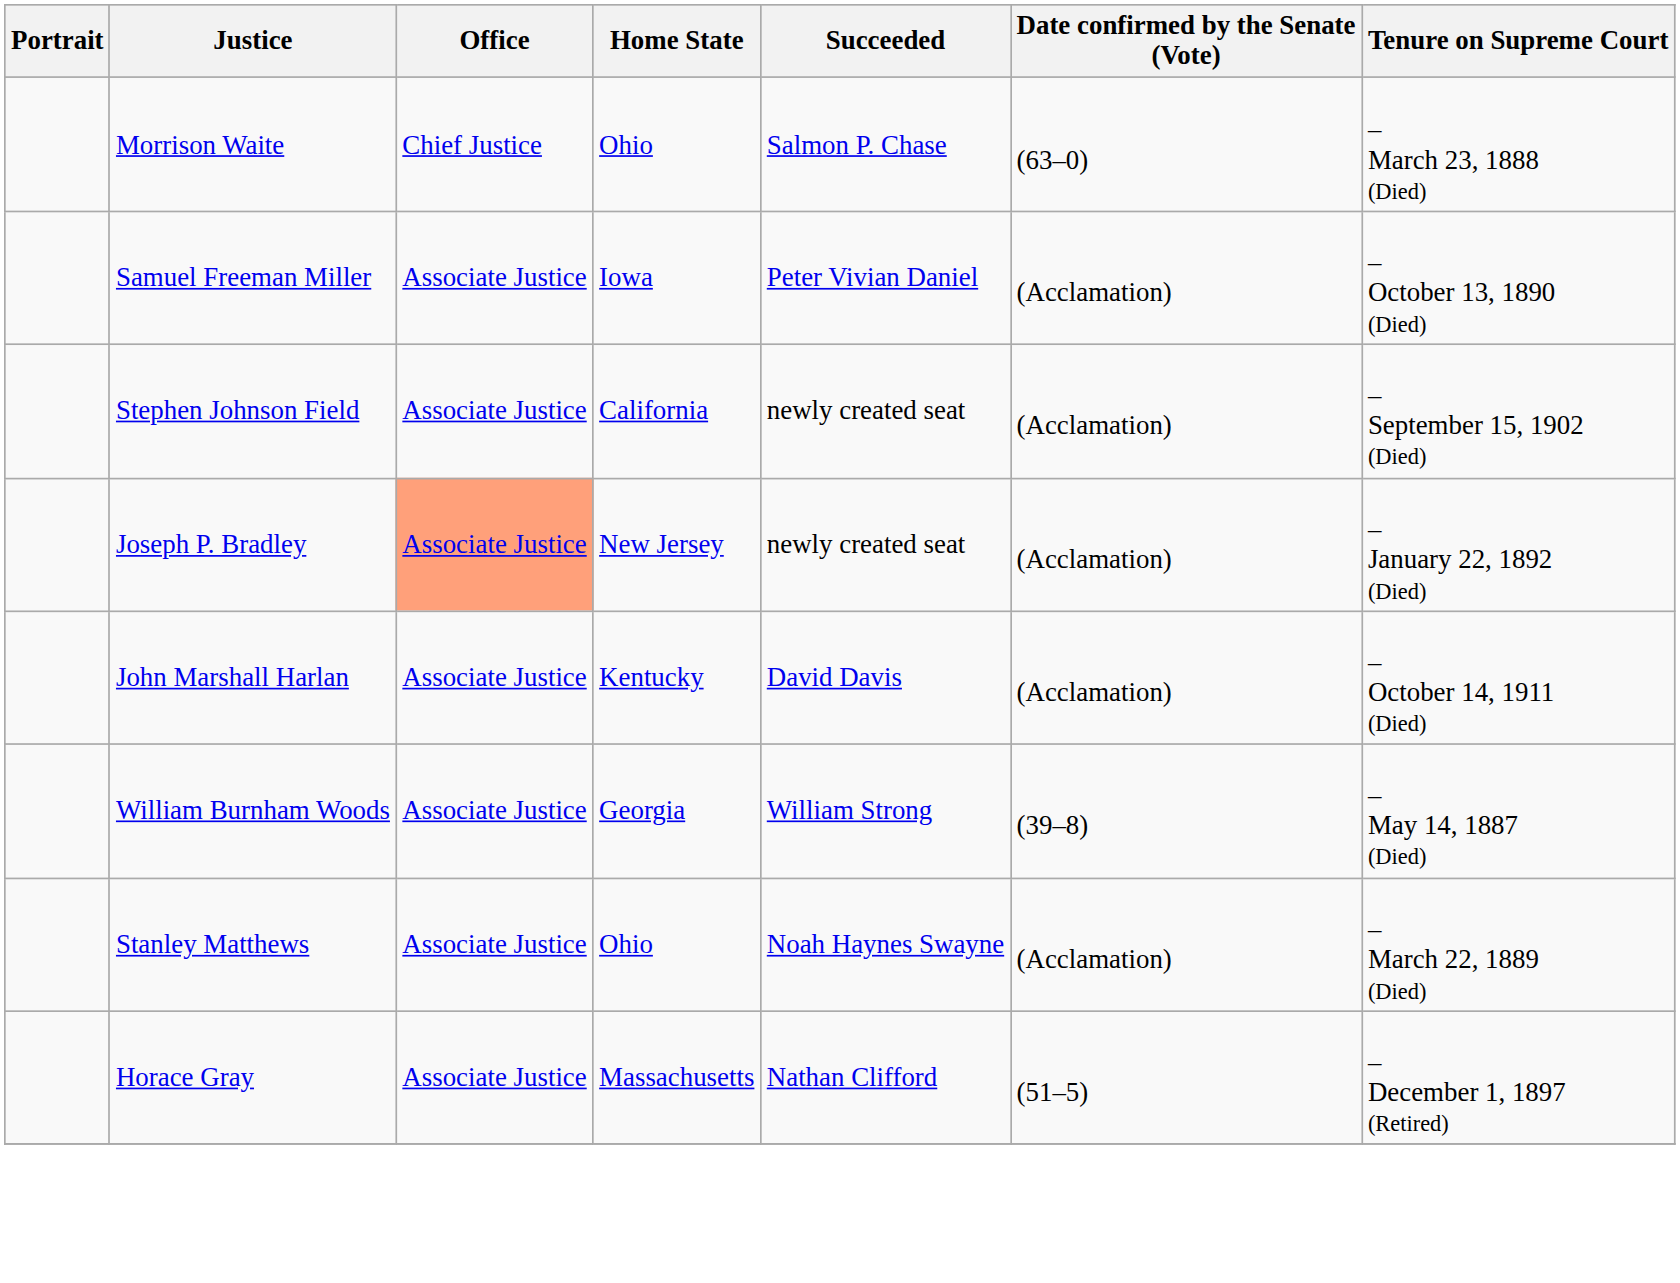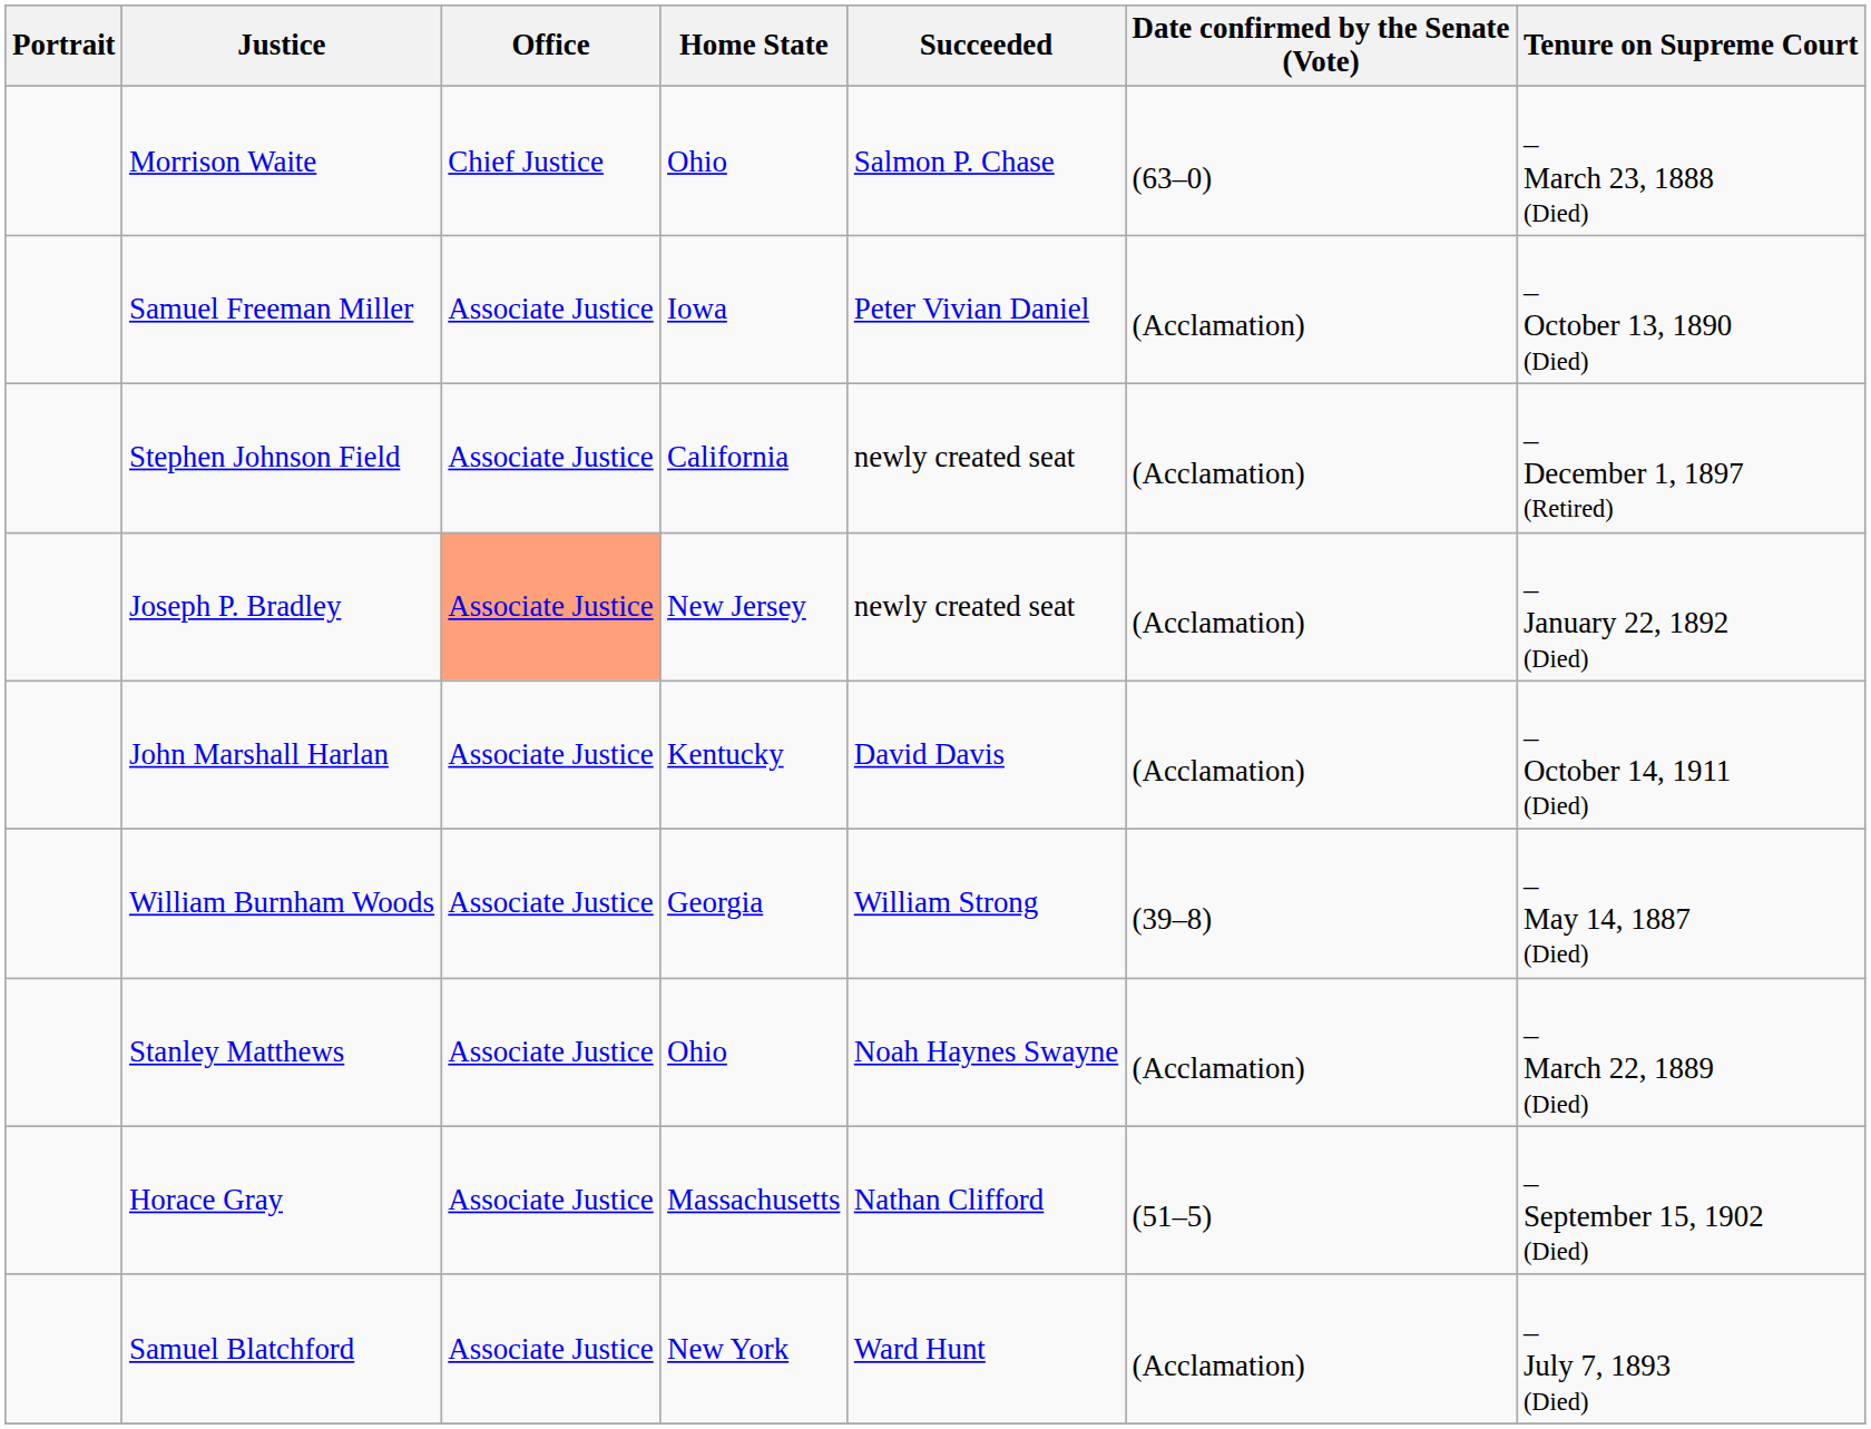Stephen Johnson Field | Tenure on Supreme Court: – September 15, 1902 (Died) -> – December 1, 1897 (Retired)
Horace Gray | Tenure on Supreme Court: – December 1, 1897 (Retired) -> – September 15, 1902 (Died)
+ row: Samuel Blatchford | Associate Justice | New York | Ward Hunt | (Acclamation) | – July 7, 1893 (Died)
